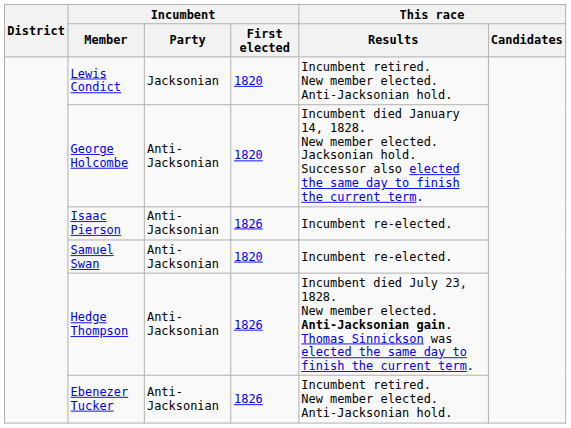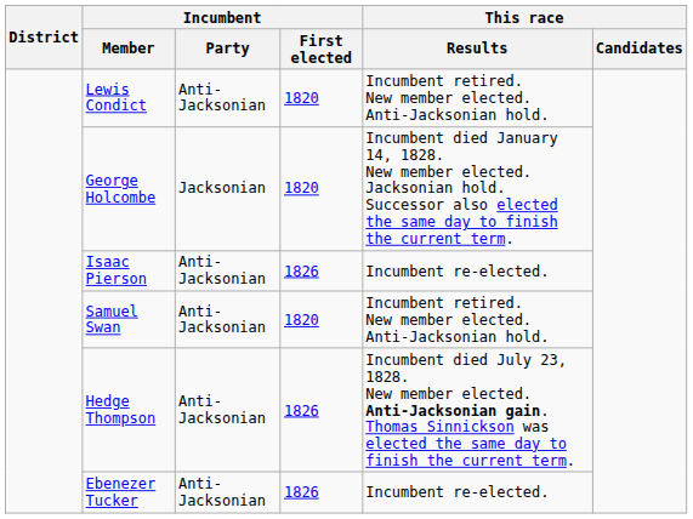Lewis Condict | Incumbent / Party: Jacksonian -> Anti-Jacksonian
George Holcombe | Incumbent / Party: Anti-Jacksonian -> Jacksonian
Samuel Swan | This race / Results: Incumbent re-elected. -> Incumbent retired. New member elected. Anti-Jacksonian hold.
Ebenezer Tucker | This race / Results: Incumbent retired. New member elected. Anti-Jacksonian hold. -> Incumbent re-elected.
